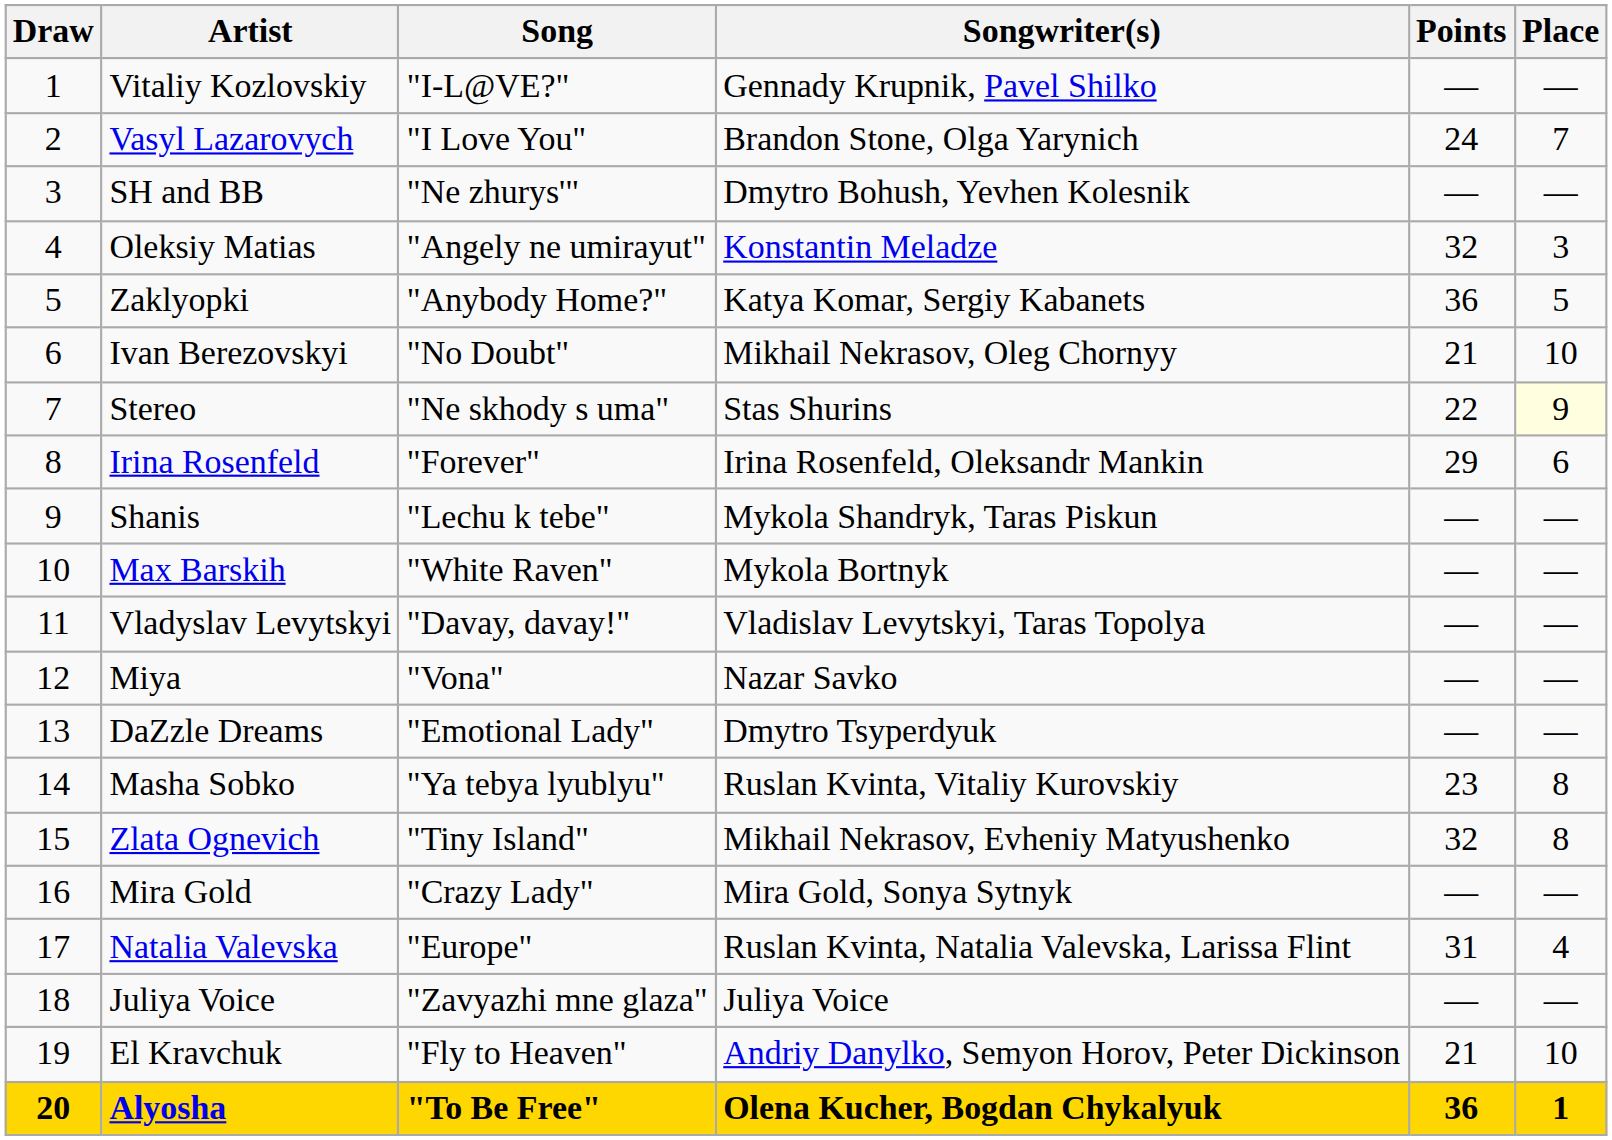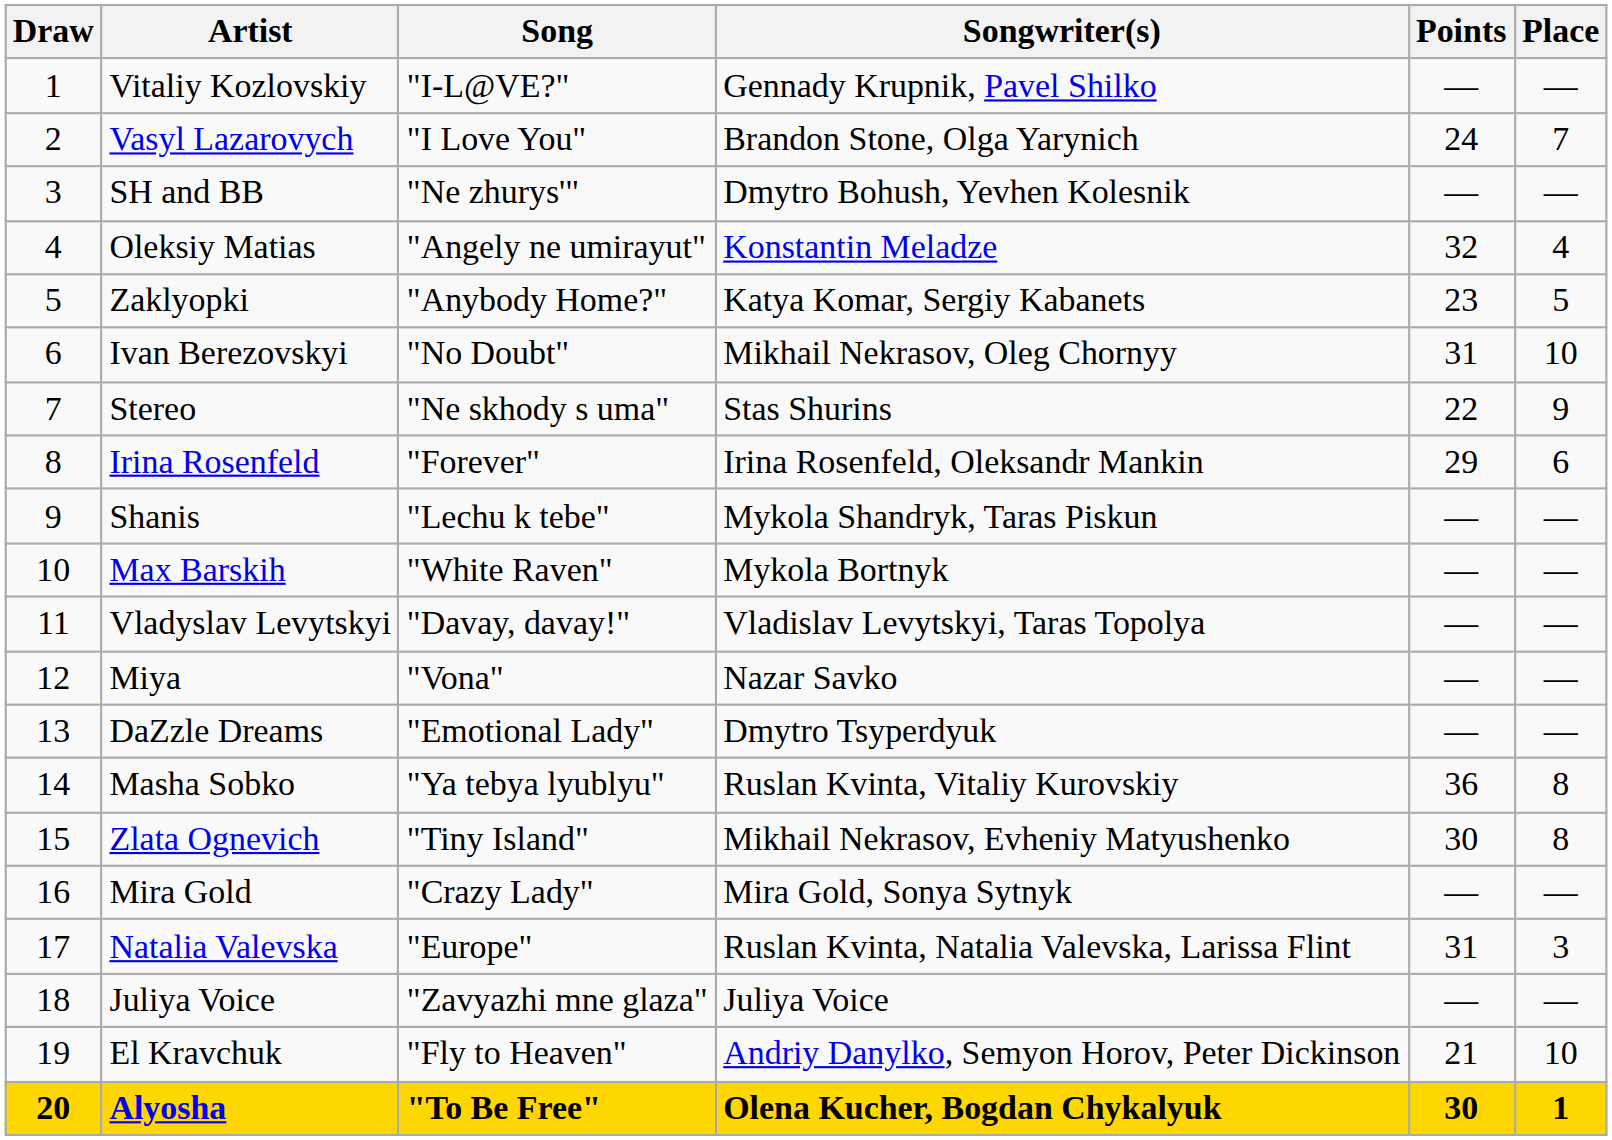Oleksiy Matias | Place: 3 -> 4
Zaklyopki | Points: 36 -> 23
Ivan Berezovskyi | Points: 21 -> 31
Stereo | Place: lightyellow background -> no background
Masha Sobko | Points: 23 -> 36
Zlata Ognevich | Points: 32 -> 30
Natalia Valevska | Place: 4 -> 3
Alyosha | Points: 36 -> 30
